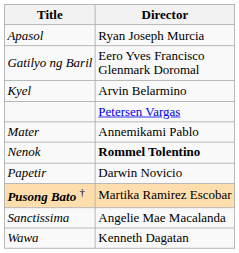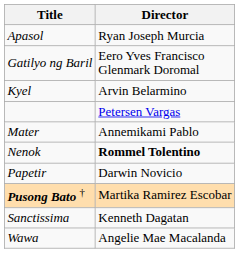Sanctissima | Director: Angelie Mae Macalanda -> Kenneth Dagatan
Wawa | Director: Kenneth Dagatan -> Angelie Mae Macalanda
